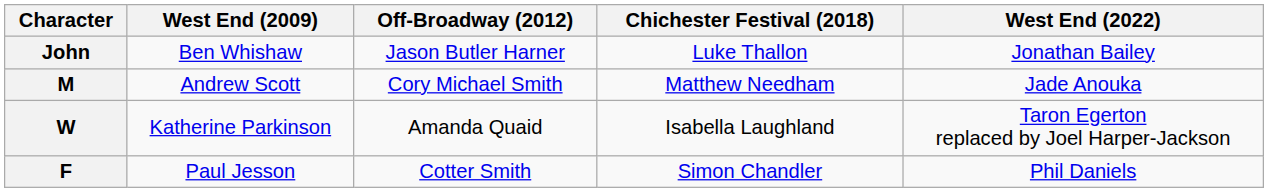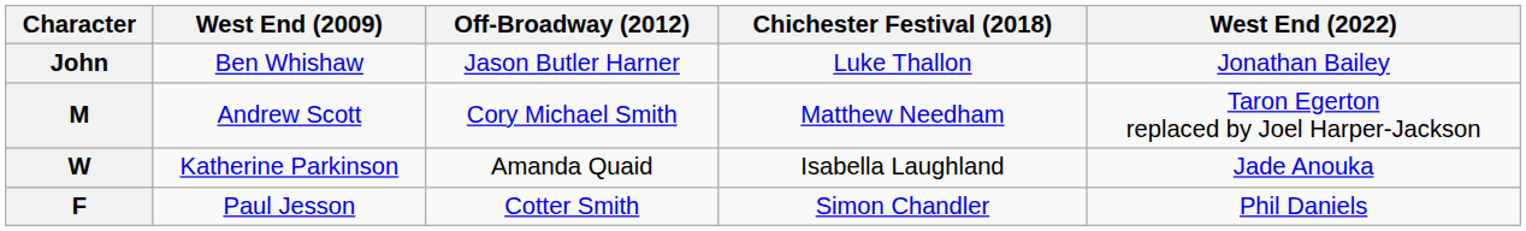M | West End (2022): Jade Anouka -> Taron Egerton replaced by Joel Harper-Jackson
W | West End (2022): Taron Egerton replaced by Joel Harper-Jackson -> Jade Anouka
